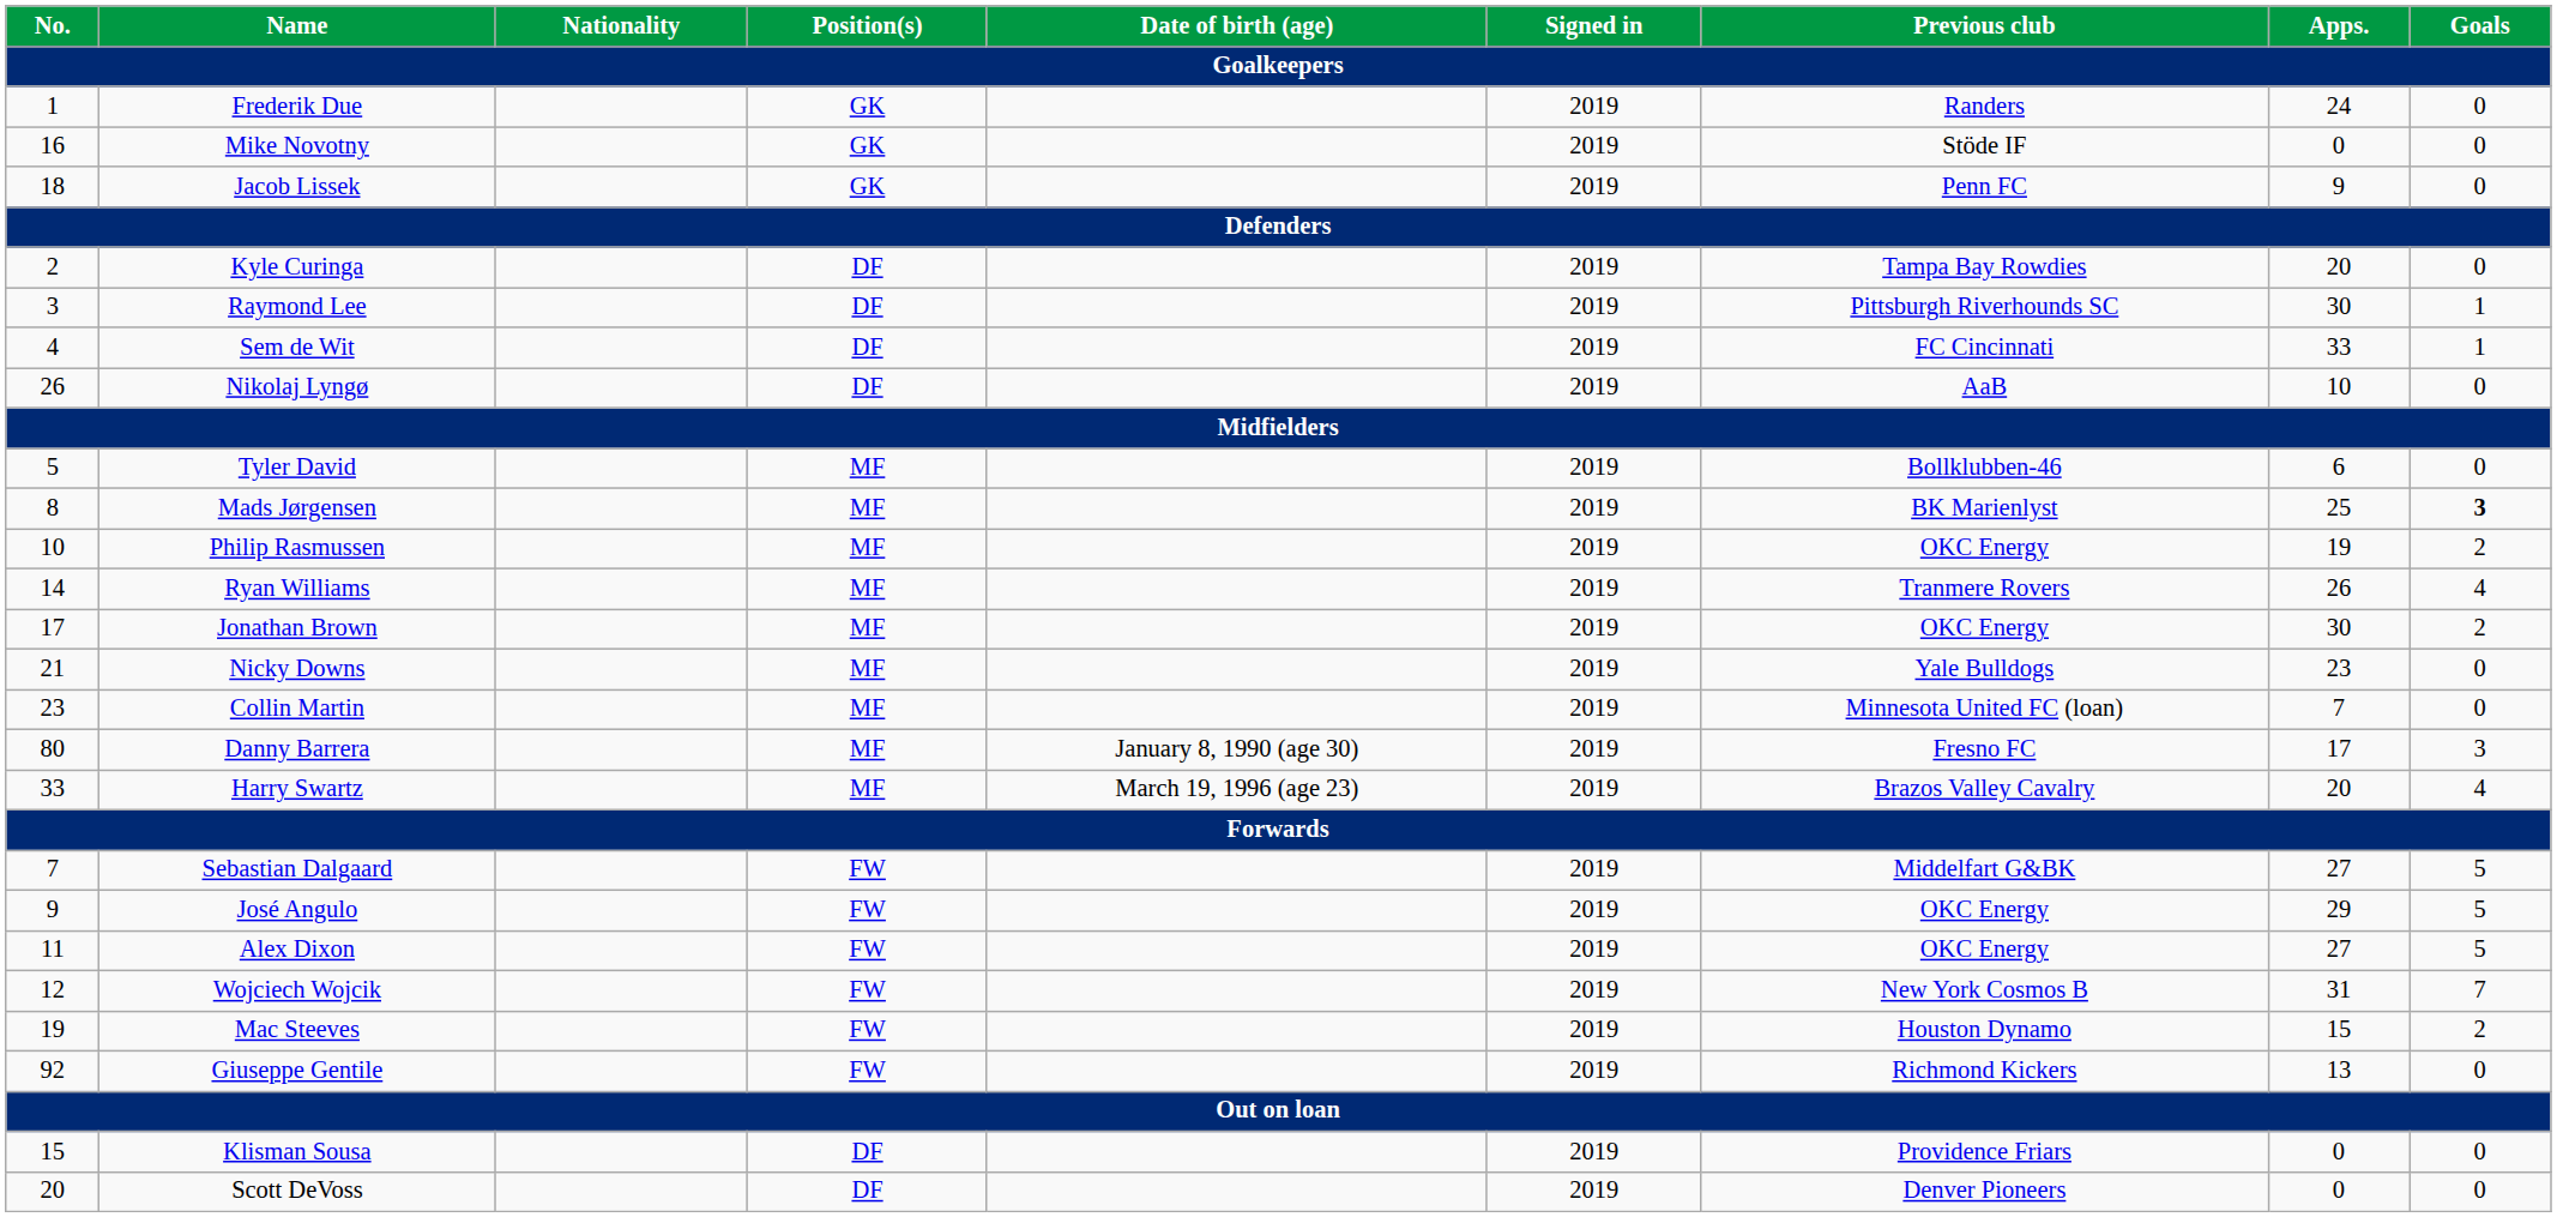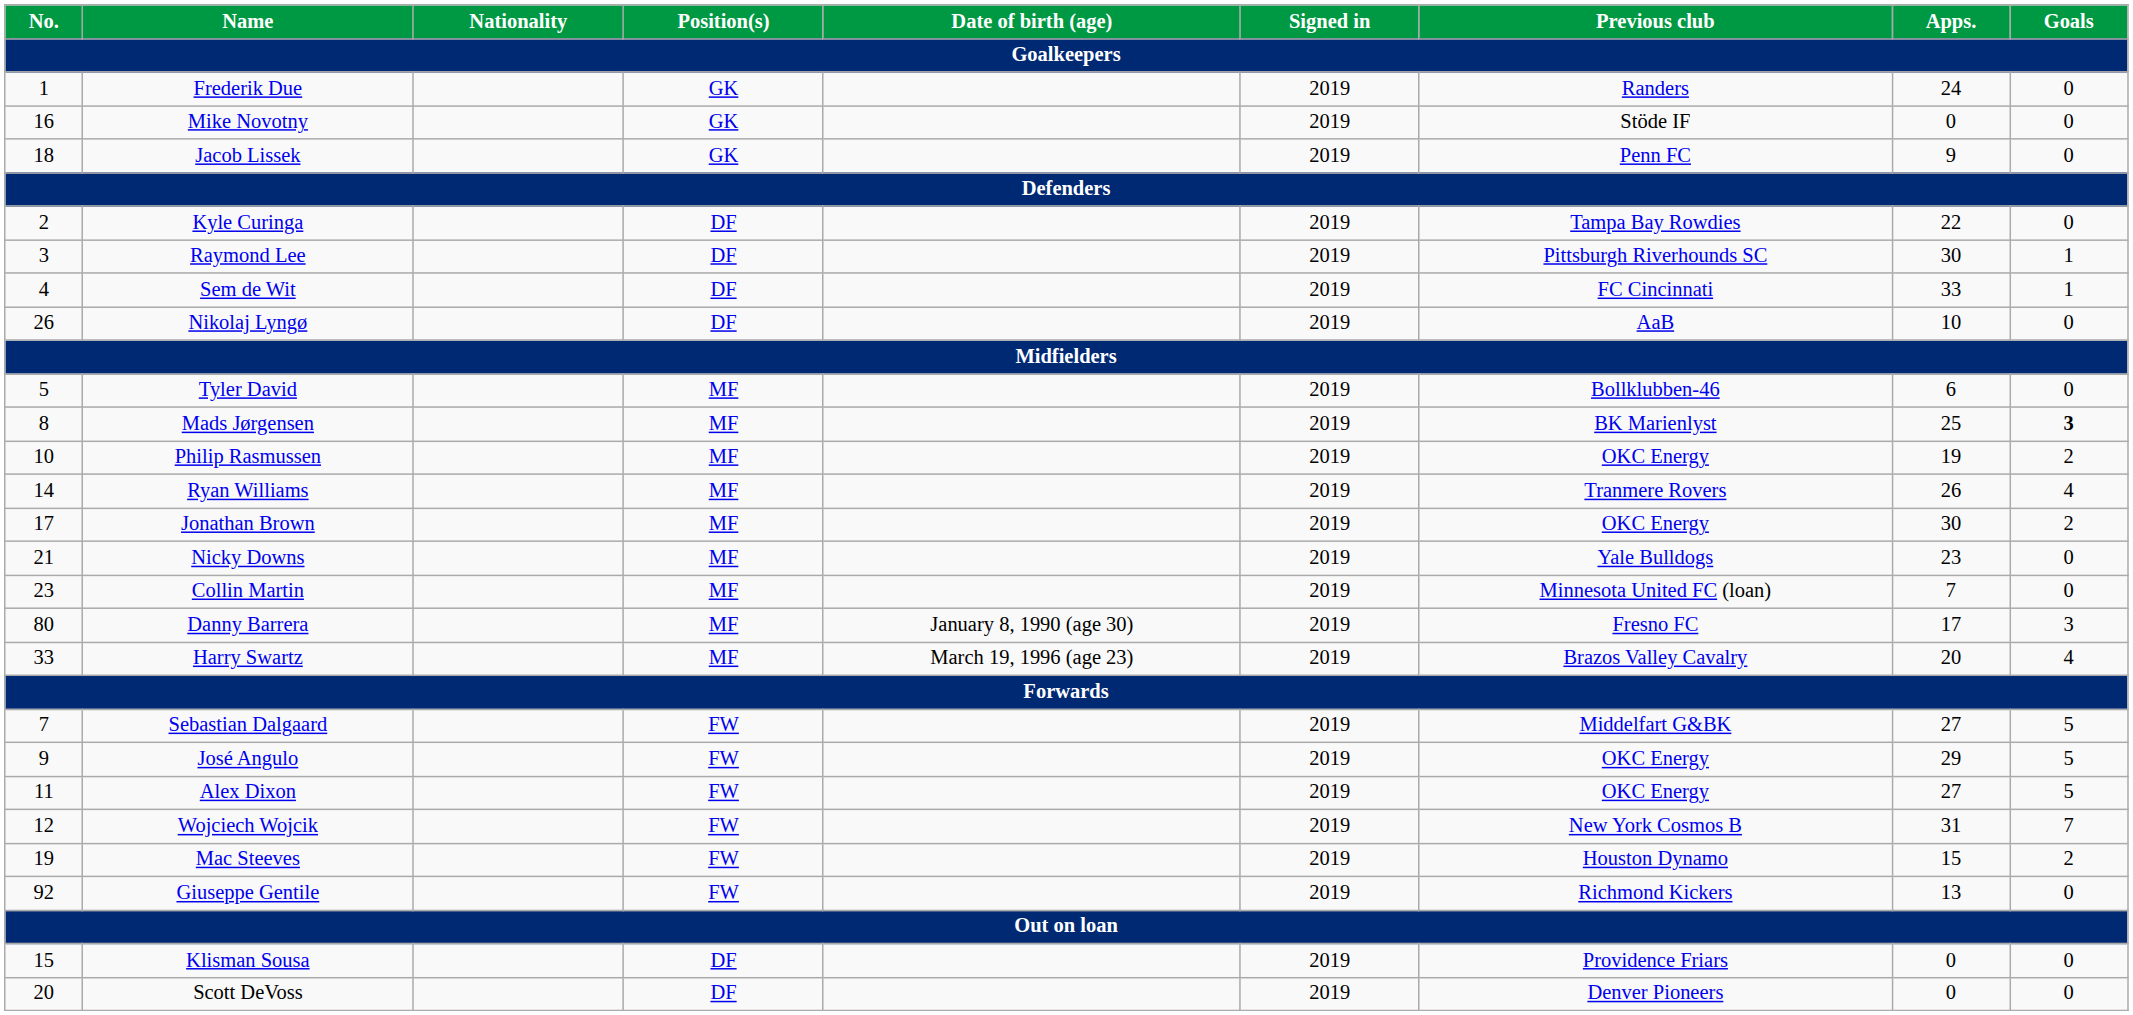Kyle Curinga | Apps.: 20 -> 22
